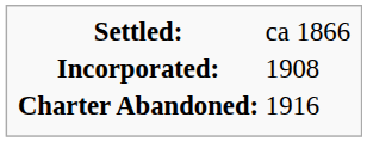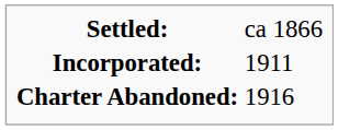Incorporated: | column 2: 1908 -> 1911
